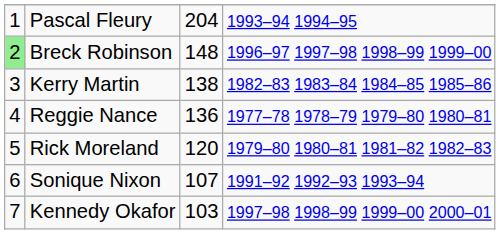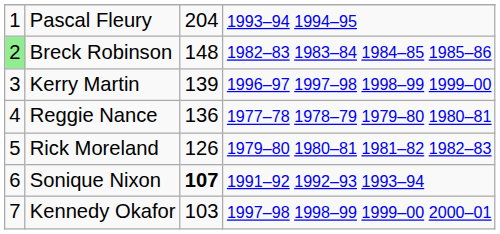Breck Robinson | column 4: 1996–97 1997–98 1998–99 1999–00 -> 1982–83 1983–84 1984–85 1985–86
Kerry Martin | column 3: 138 -> 139
Kerry Martin | column 4: 1982–83 1983–84 1984–85 1985–86 -> 1996–97 1997–98 1998–99 1999–00
Rick Moreland | column 3: 120 -> 126
Sonique Nixon | column 3: normal -> bold
